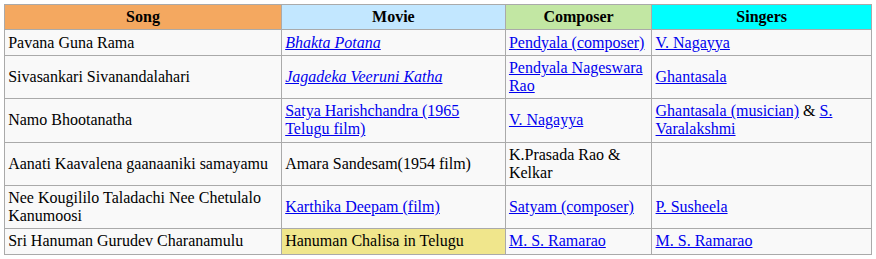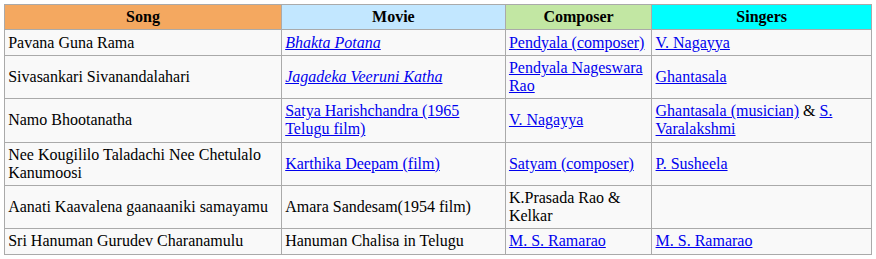rows swapped: Aanati Kaavalena gaanaaniki samayamu <-> Nee Kougililo Taladachi Nee Chetulalo Kanumoosi
Sri Hanuman Gurudev Charanamulu | Movie: khaki background -> no background
